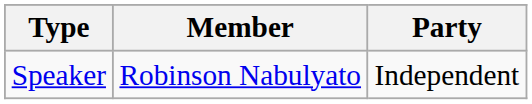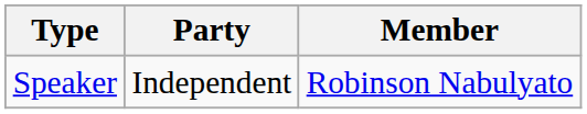columns swapped: Member <-> Party
